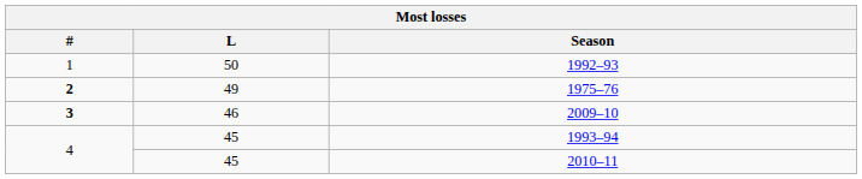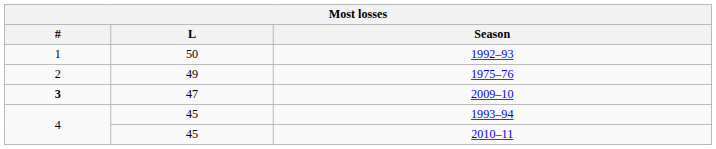1975–76 | #: bold -> normal
2009–10 | L: 46 -> 47
